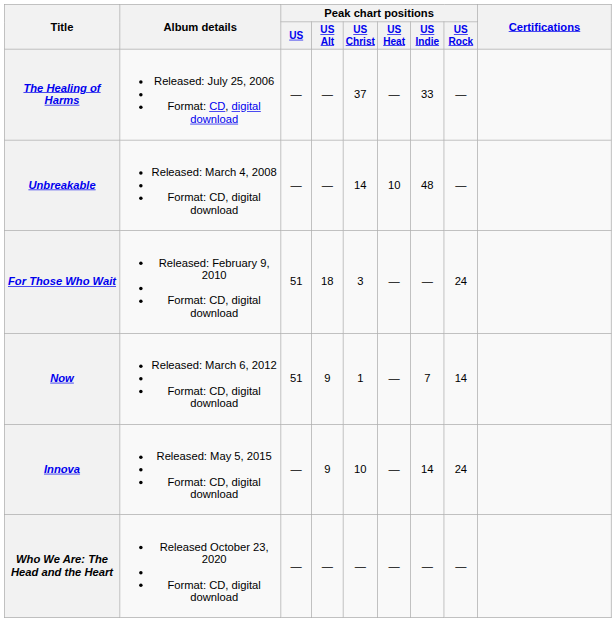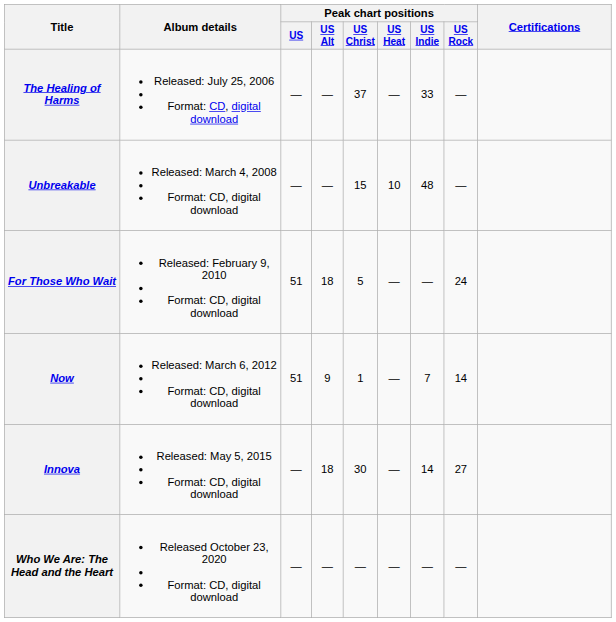Unbreakable | Peak chart positions / US Christ: 14 -> 15
For Those Who Wait | Peak chart positions / US Christ: 3 -> 5
Innova | Peak chart positions / US Alt: 9 -> 18
Innova | Peak chart positions / US Christ: 10 -> 30
Innova | Peak chart positions / US Rock: 24 -> 27
